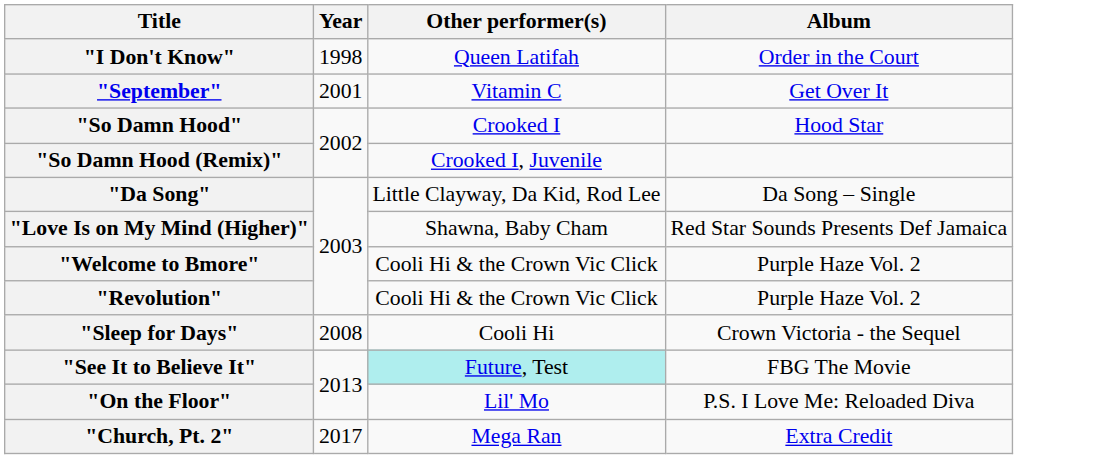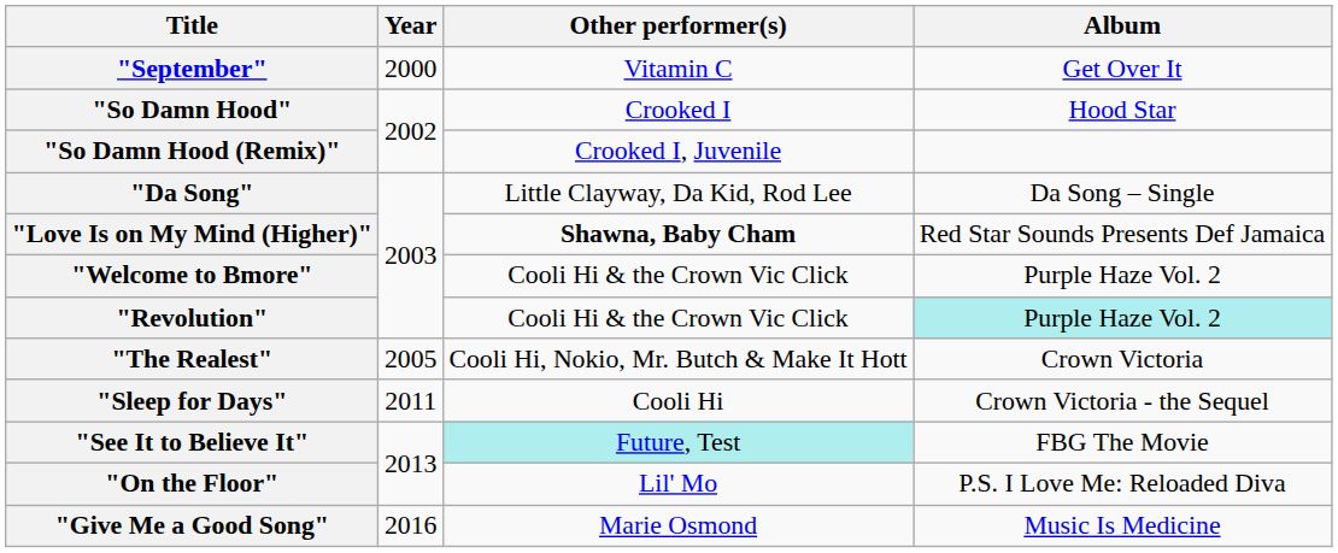- row: "I Don't Know" | 1998 | Queen Latifah | Order in the Court
"September" | Year: 2001 -> 2000
"Love Is on My Mind (Higher)" | Other performer(s): normal -> bold
"Revolution" | Album: no background -> paleturquoise background
+ row: "The Realest" | 2005 | Cooli Hi, Nokio, Mr. Butch & Make It Hott | Crown Victoria
"Sleep for Days" | Year: 2008 -> 2011
+ row: "Give Me a Good Song" | 2016 | Marie Osmond | Music Is Medicine
- row: "Church, Pt. 2" | 2017 | Mega Ran | Extra Credit
